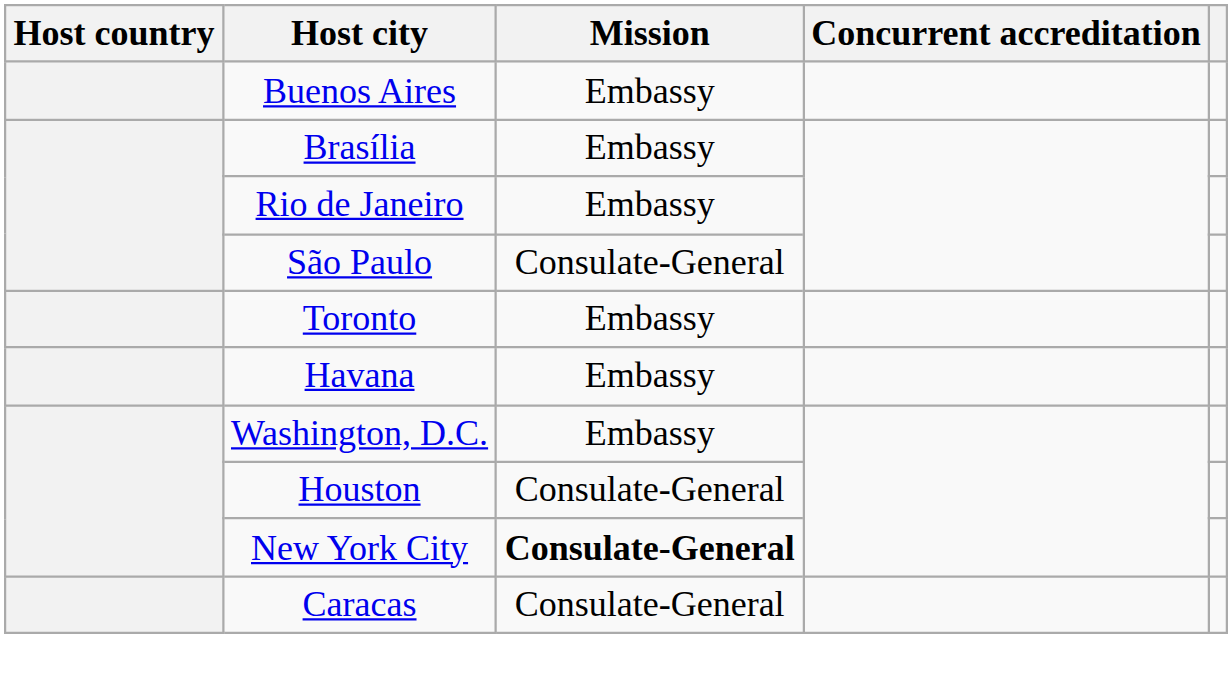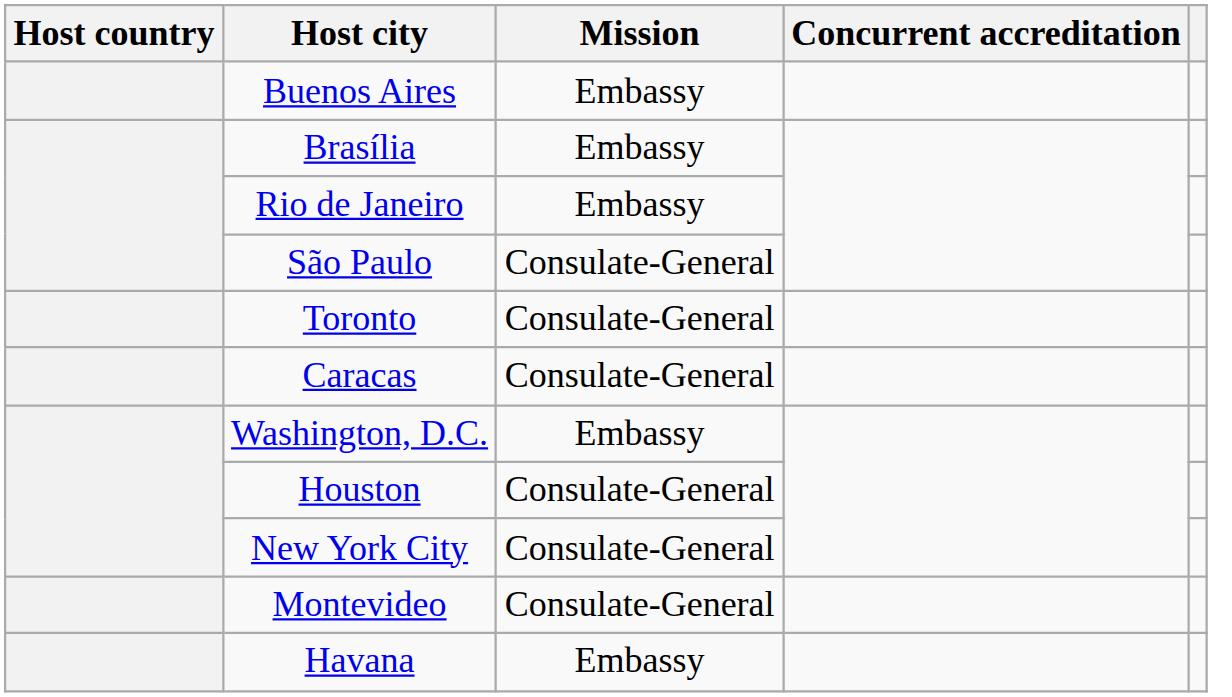Toronto | Mission: Embassy -> Consulate-General
rows swapped: Havana <-> Caracas
New York City | Mission: bold -> normal
+ row: Montevideo | Consulate-General
